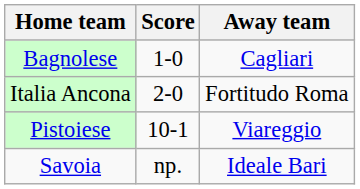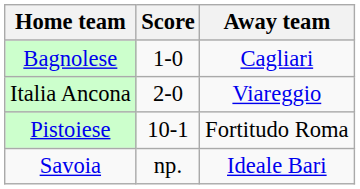Italia Ancona | Away team: Fortitudo Roma -> Viareggio
Pistoiese | Away team: Viareggio -> Fortitudo Roma
